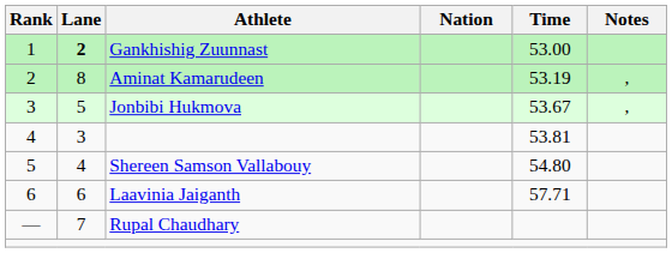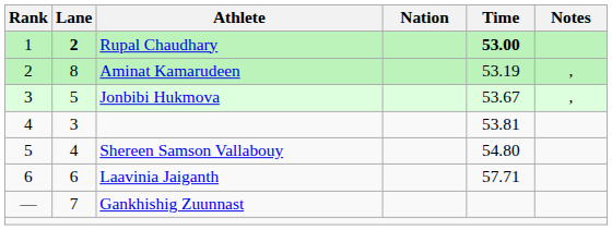1 | Athlete: Gankhishig Zuunnast -> Rupal Chaudhary
1 | Time: normal -> bold
— | Athlete: Rupal Chaudhary -> Gankhishig Zuunnast
